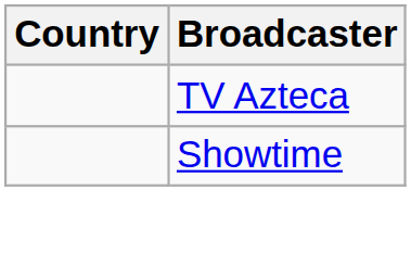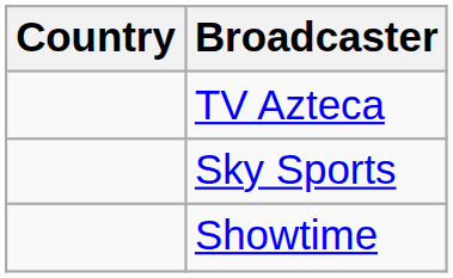+ row: Sky Sports
